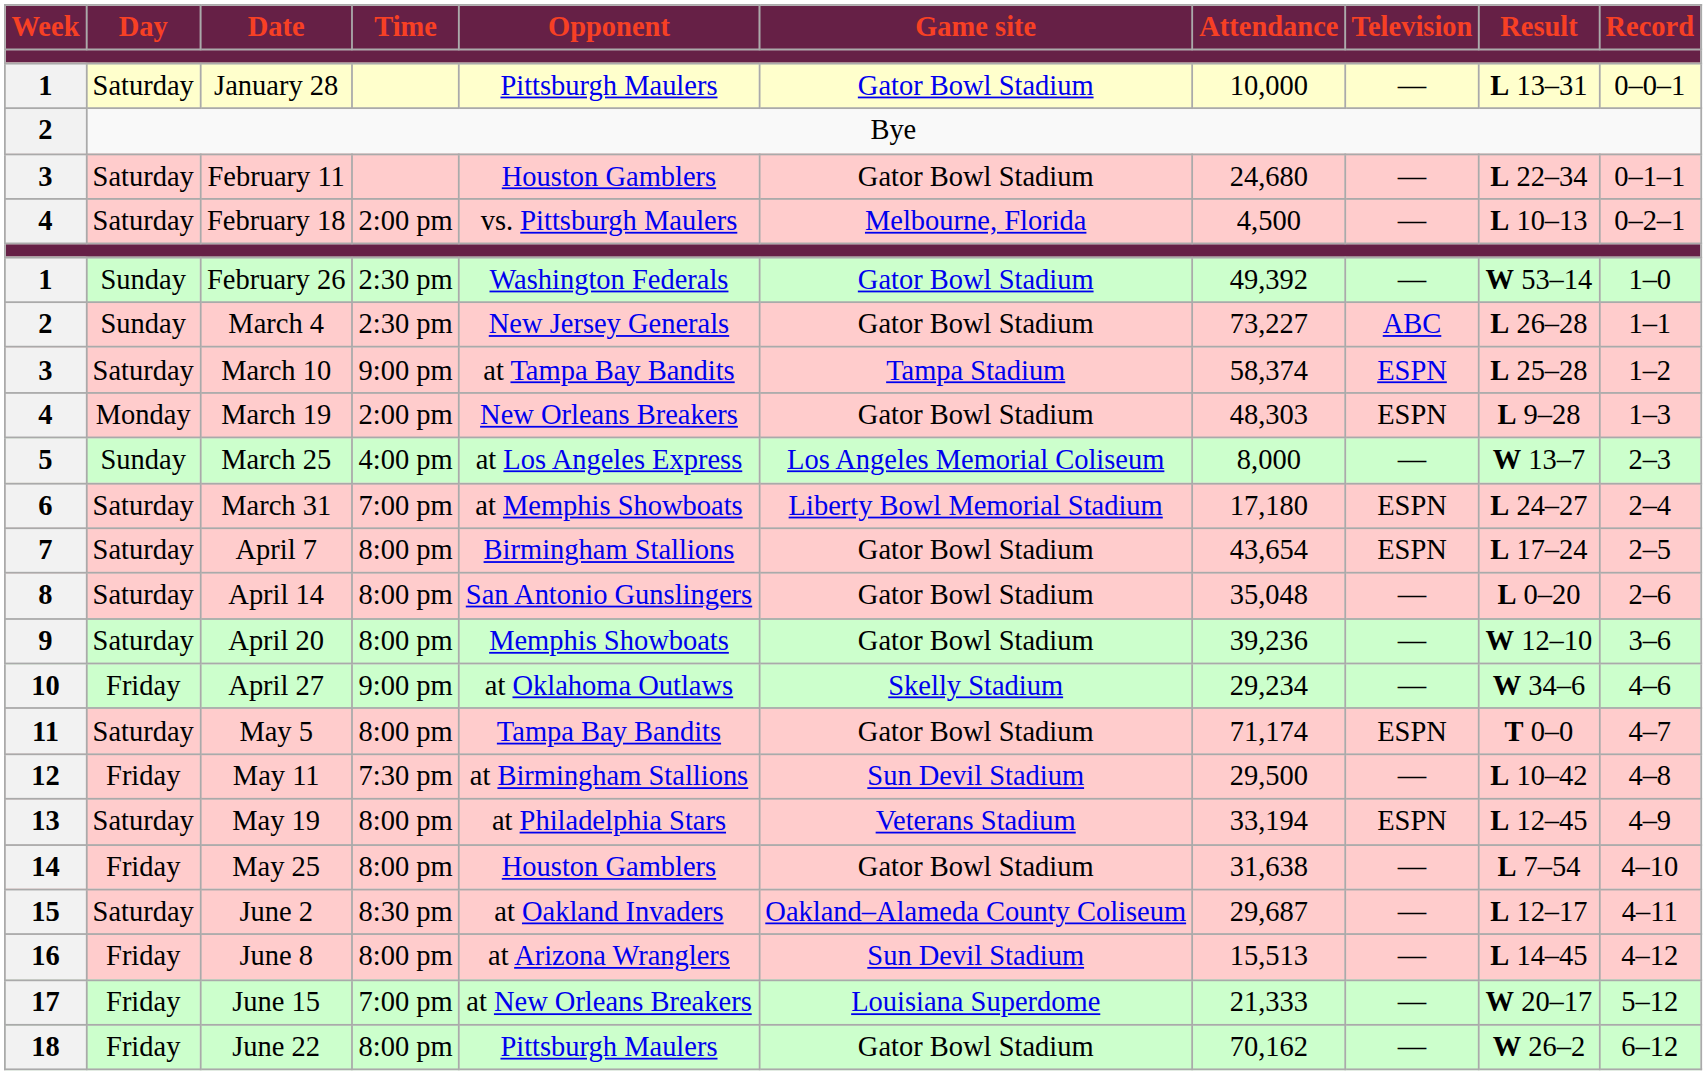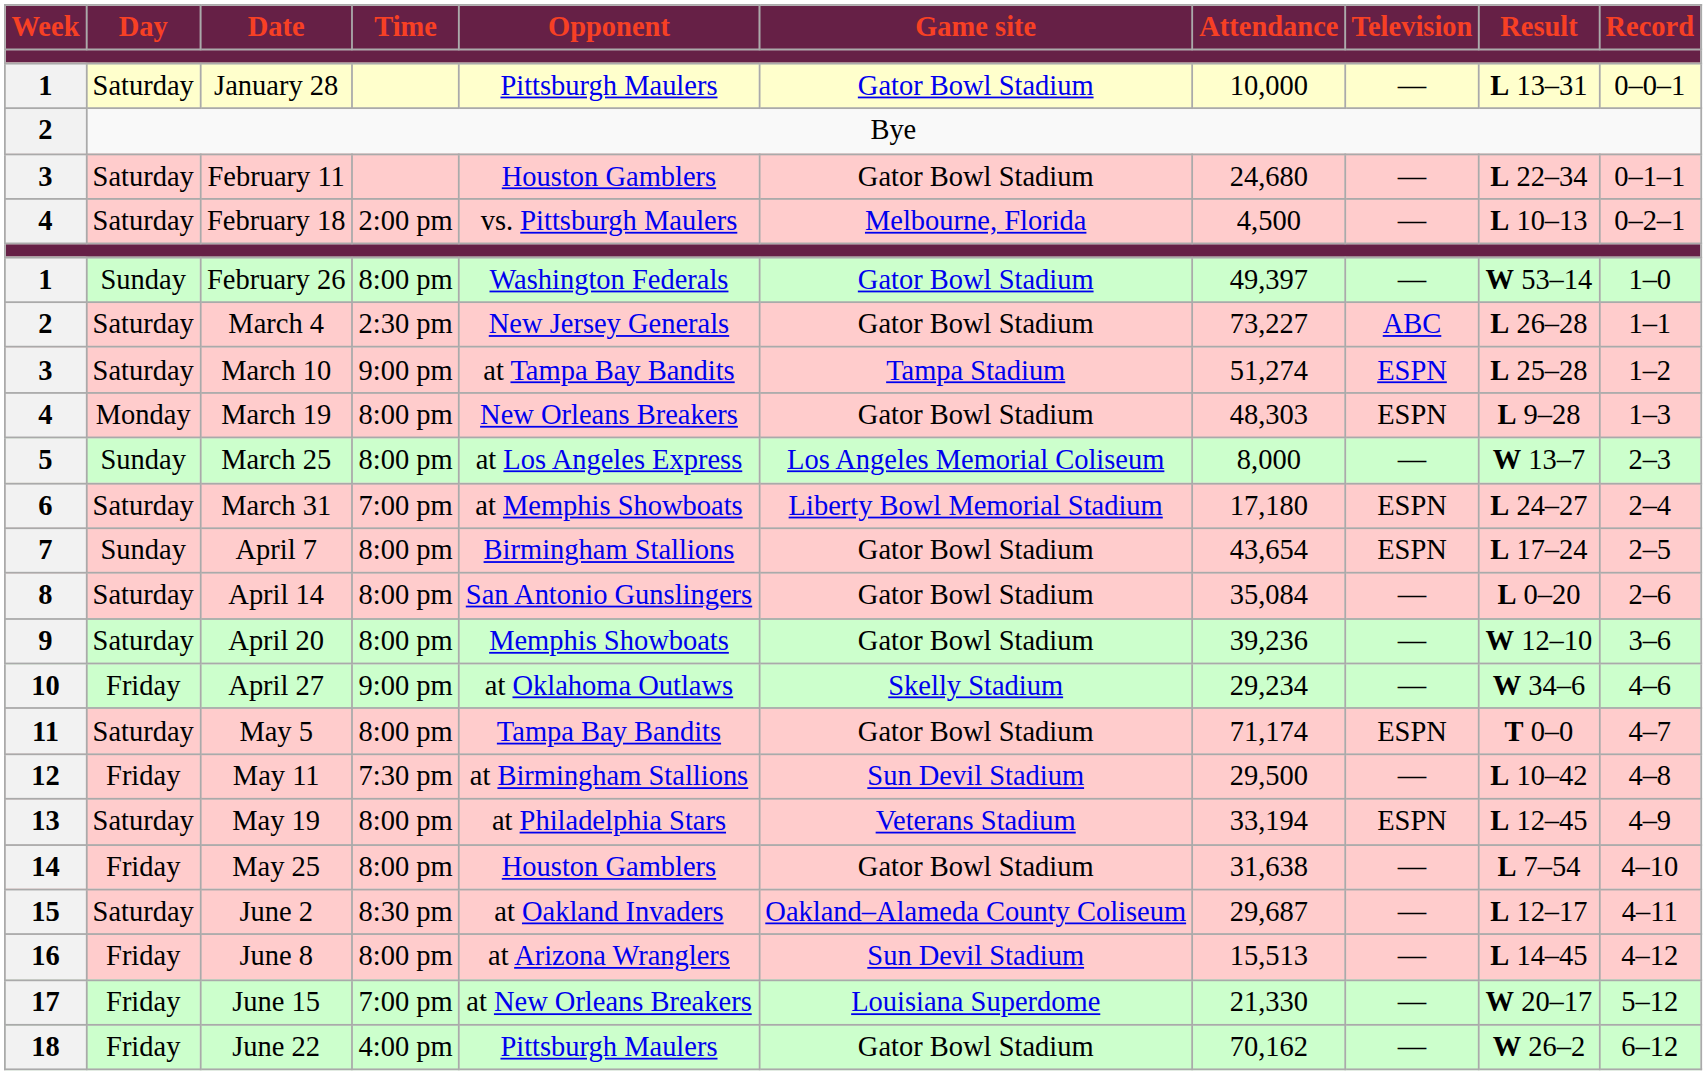February 26 | Time: 2:30 pm -> 8:00 pm
February 26 | Attendance: 49,392 -> 49,397
March 4 | Day: Sunday -> Saturday
March 10 | Attendance: 58,374 -> 51,274
March 19 | Time: 2:00 pm -> 8:00 pm
March 25 | Time: 4:00 pm -> 8:00 pm
April 7 | Day: Saturday -> Sunday
April 14 | Attendance: 35,048 -> 35,084
June 15 | Attendance: 21,333 -> 21,330
June 22 | Time: 8:00 pm -> 4:00 pm
